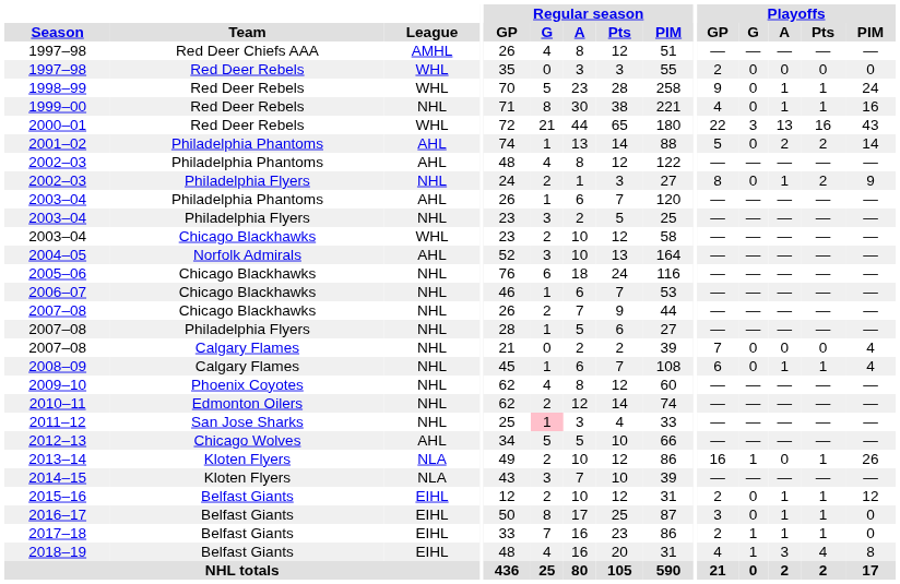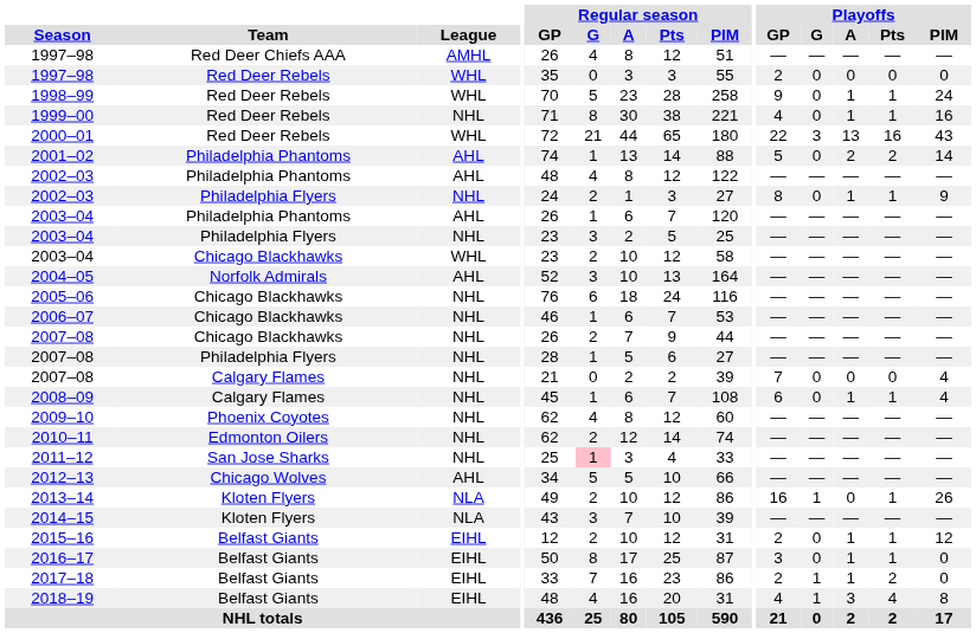2002–03 / Philadelphia Flyers | Playoffs / Pts: 2 -> 1
2017–18 | Playoffs / Pts: 1 -> 2
